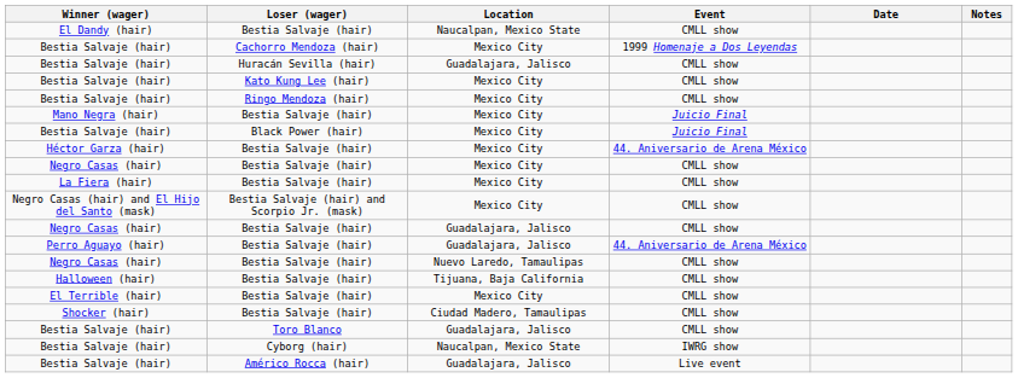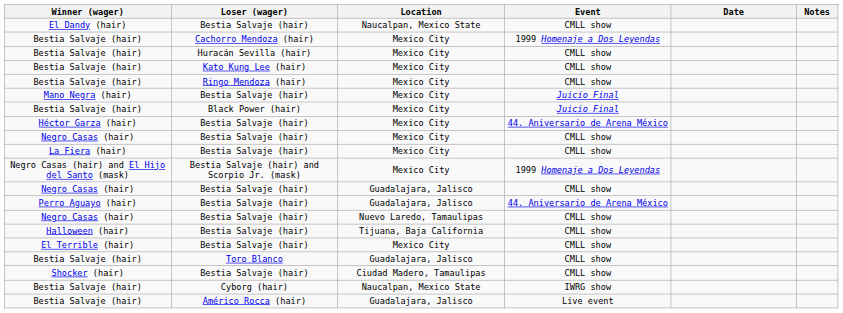Bestia Salvaje (hair) / Huracán Sevilla (hair) | Location: Guadalajara, Jalisco -> Mexico City
Negro Casas (hair) and El Hijo del Santo (mask) | Event: CMLL show -> 1999 Homenaje a Dos Leyendas
rows swapped: Bestia Salvaje (hair) / Toro Blanco <-> Shocker (hair)
